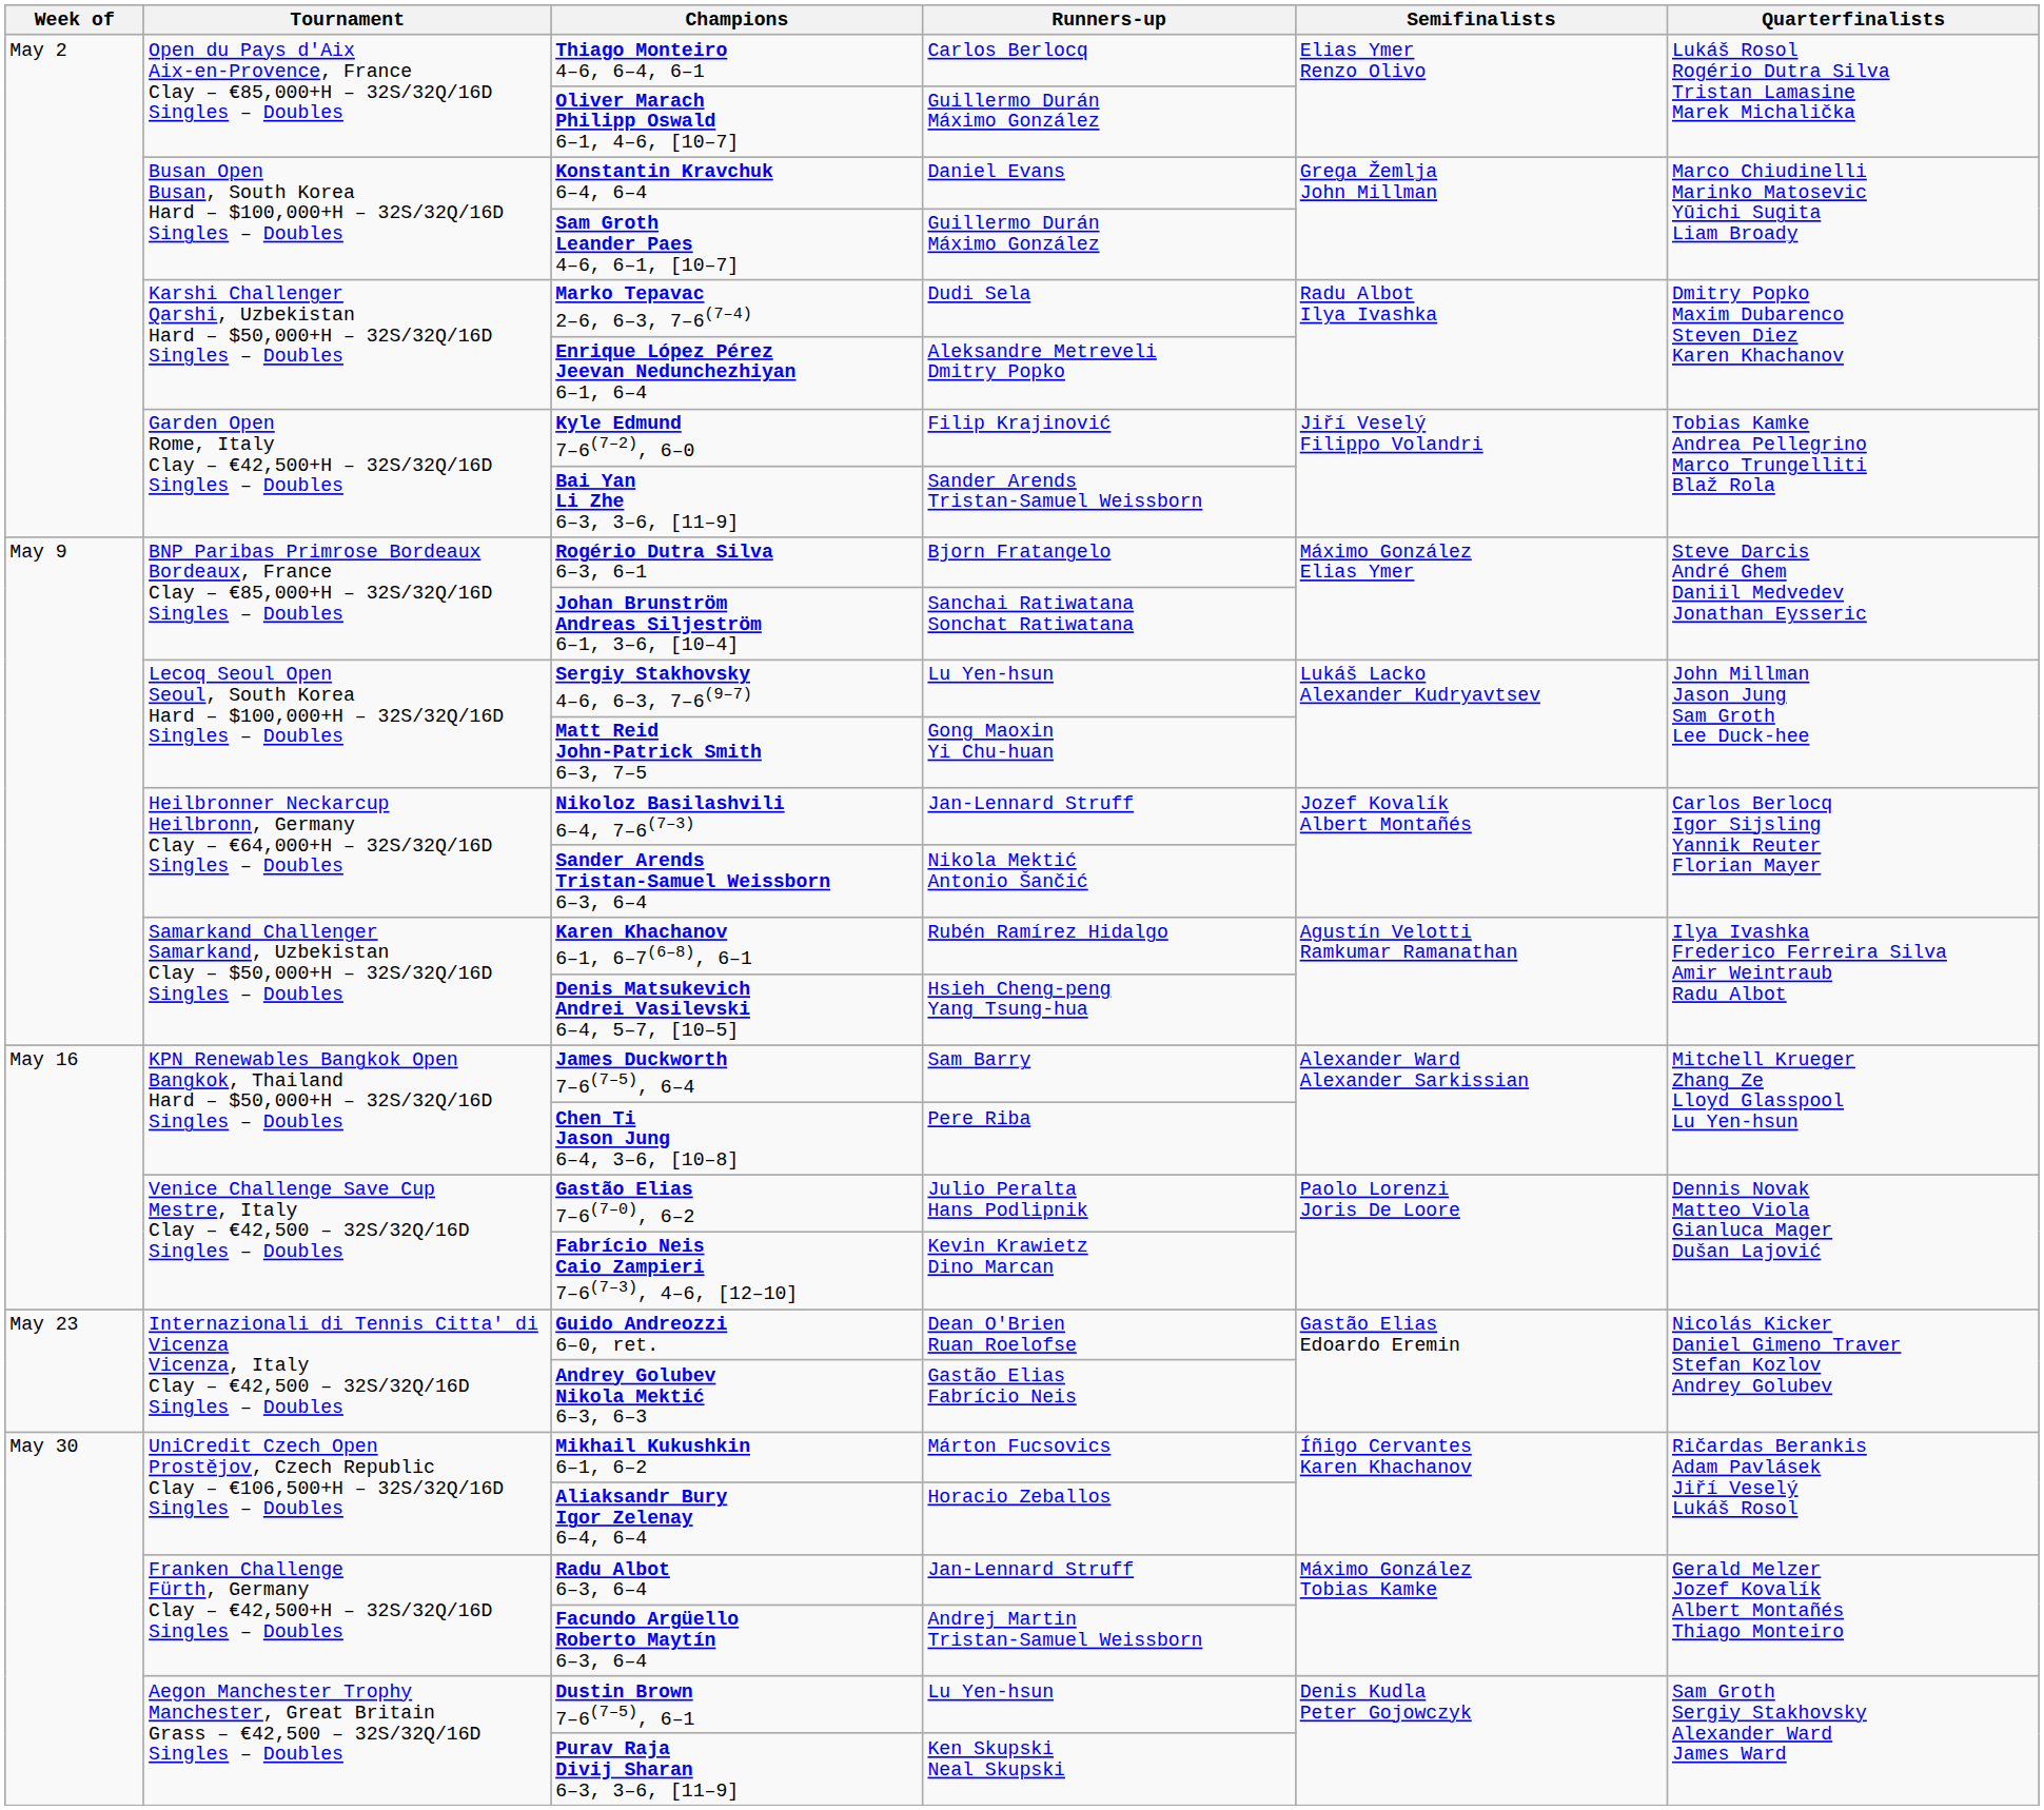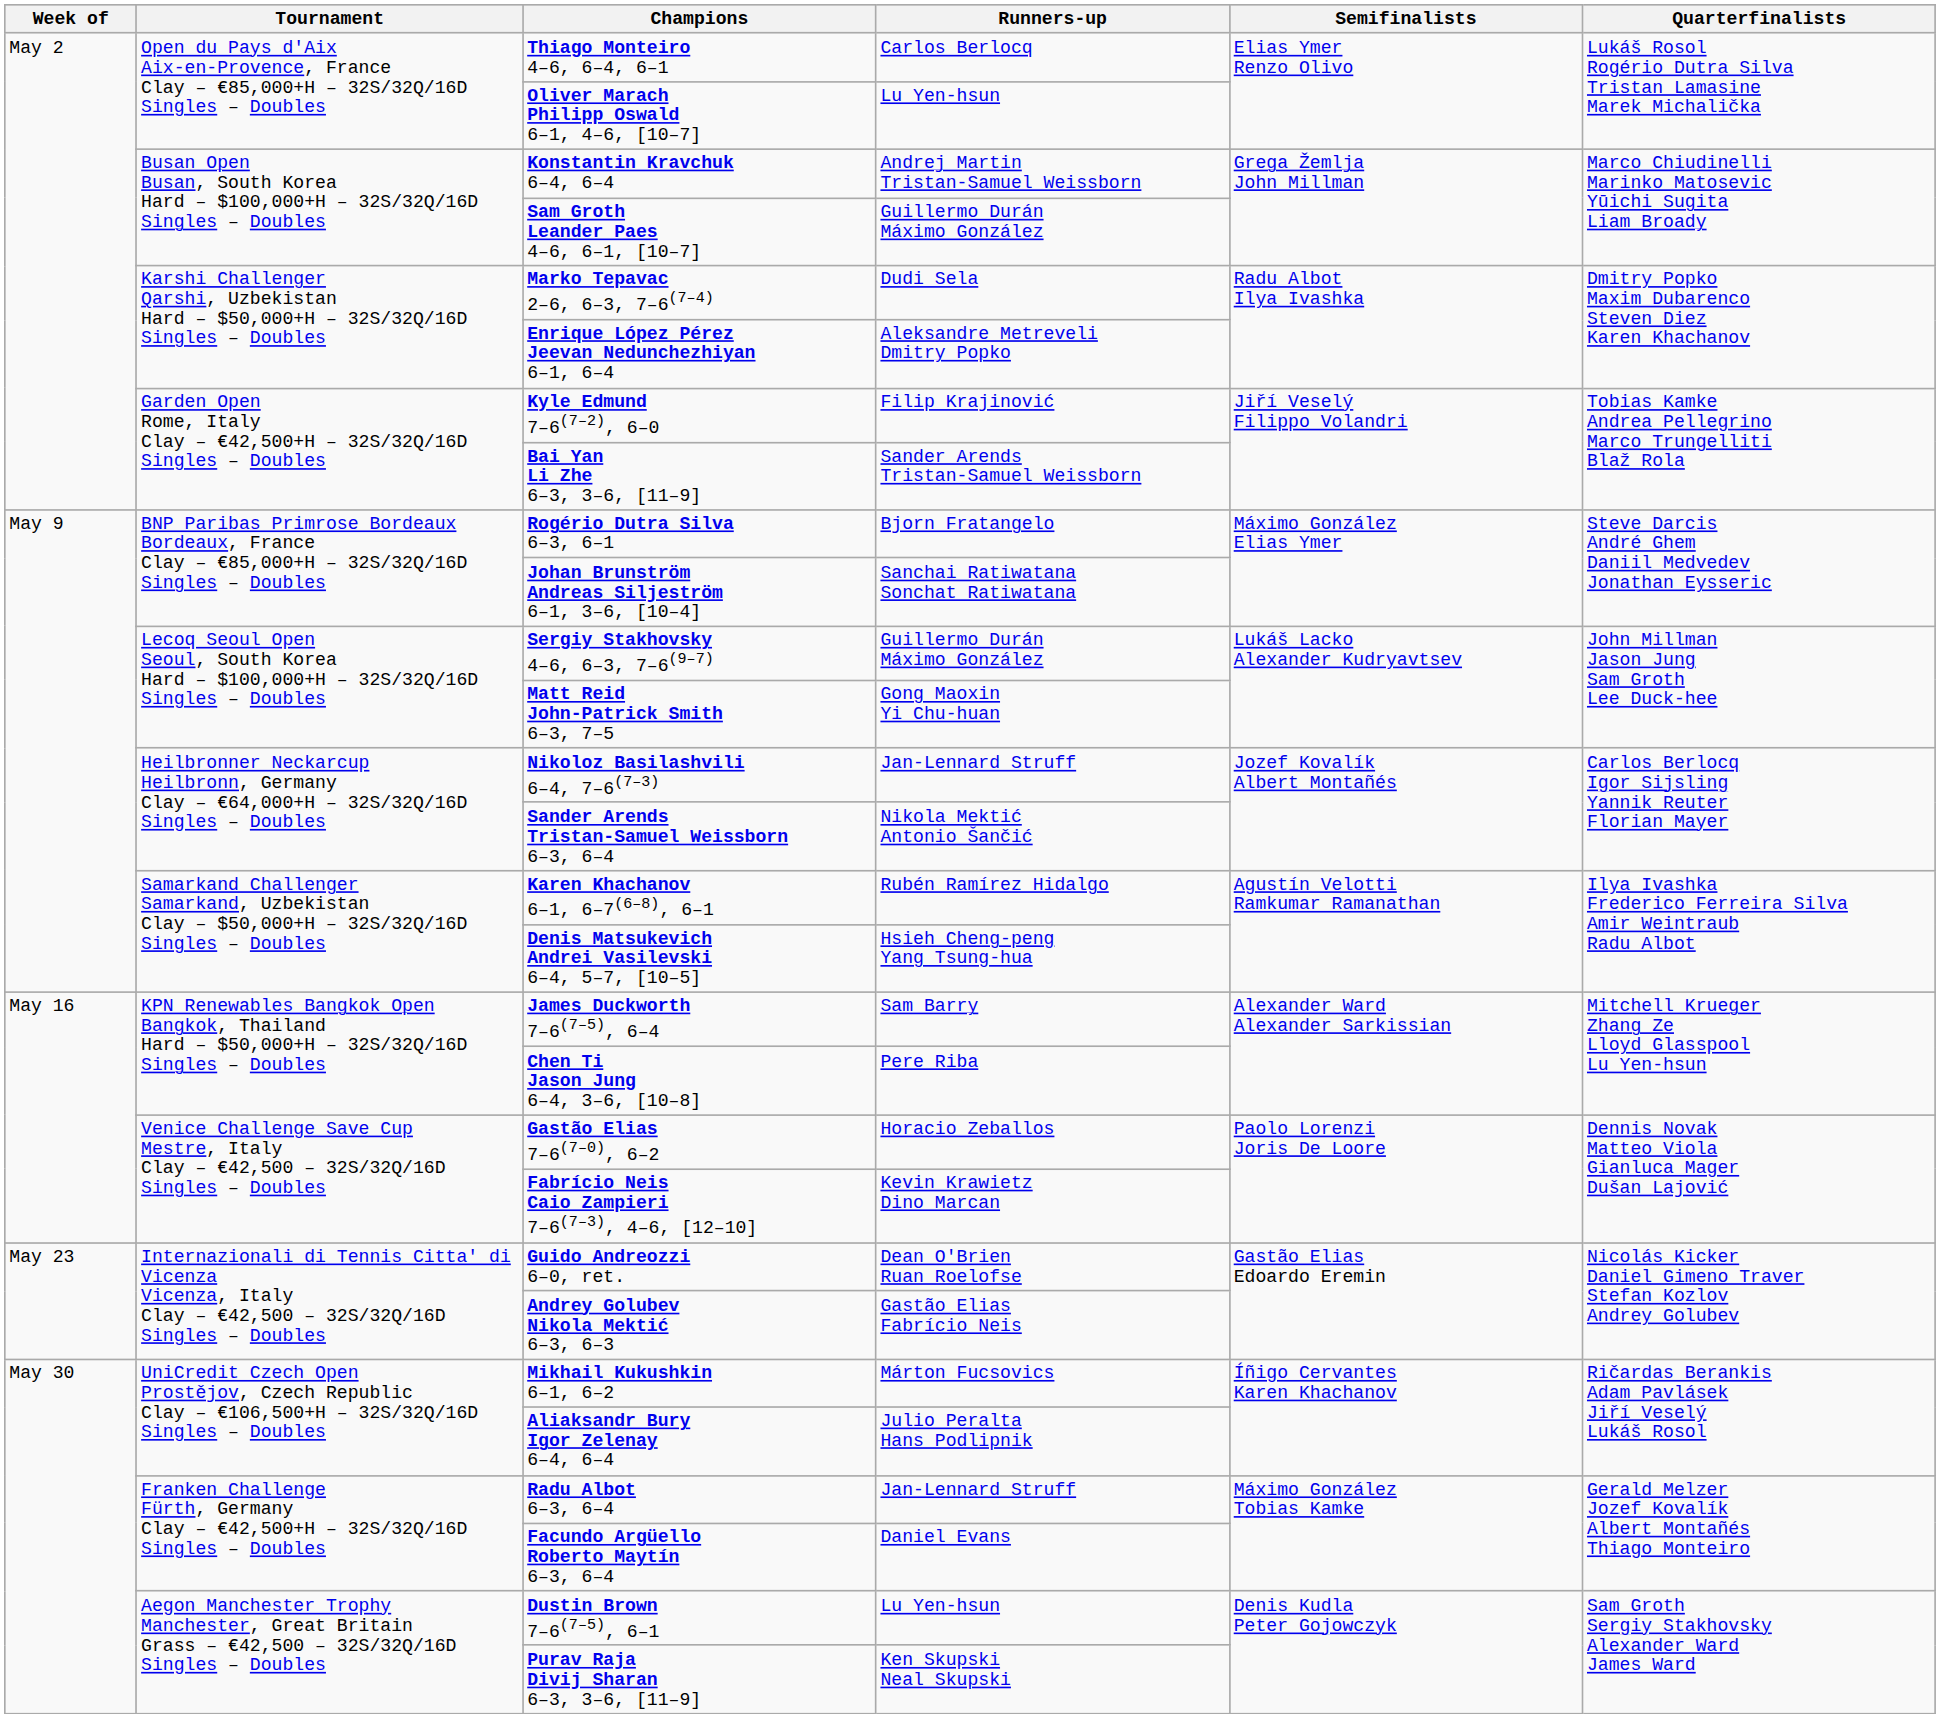Oliver Marach Philipp Oswald 6–1, 4–6, [10–7] | Runners-up: Guillermo Durán Máximo González -> Lu Yen-hsun
Konstantin Kravchuk 6–4, 6–4 | Runners-up: Daniel Evans -> Andrej Martin Tristan-Samuel Weissborn
Sergiy Stakhovsky 4–6, 6–3, 7–6(9–7) | Runners-up: Lu Yen-hsun -> Guillermo Durán Máximo González
Gastão Elias 7–6(7–0), 6–2 | Runners-up: Julio Peralta Hans Podlipnik -> Horacio Zeballos
Aliaksandr Bury Igor Zelenay 6–4, 6–4 | Runners-up: Horacio Zeballos -> Julio Peralta Hans Podlipnik
Facundo Argüello Roberto Maytín 6–3, 6–4 | Runners-up: Andrej Martin Tristan-Samuel Weissborn -> Daniel Evans
